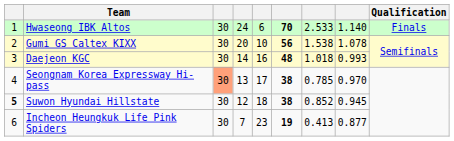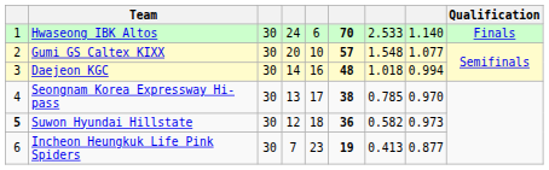Gumi GS Caltex KIXX | column 6: 56 -> 57
Gumi GS Caltex KIXX | column 7: 1.538 -> 1.548
Gumi GS Caltex KIXX | column 8: 1.078 -> 1.077
Daejeon KGC | column 8: 0.993 -> 0.994
Seongnam Korea Expressway Hi-pass | column 3: lightsalmon background -> no background
Suwon Hyundai Hillstate | column 6: 38 -> 36
Suwon Hyundai Hillstate | column 7: 0.852 -> 0.582
Suwon Hyundai Hillstate | column 8: 0.945 -> 0.973
